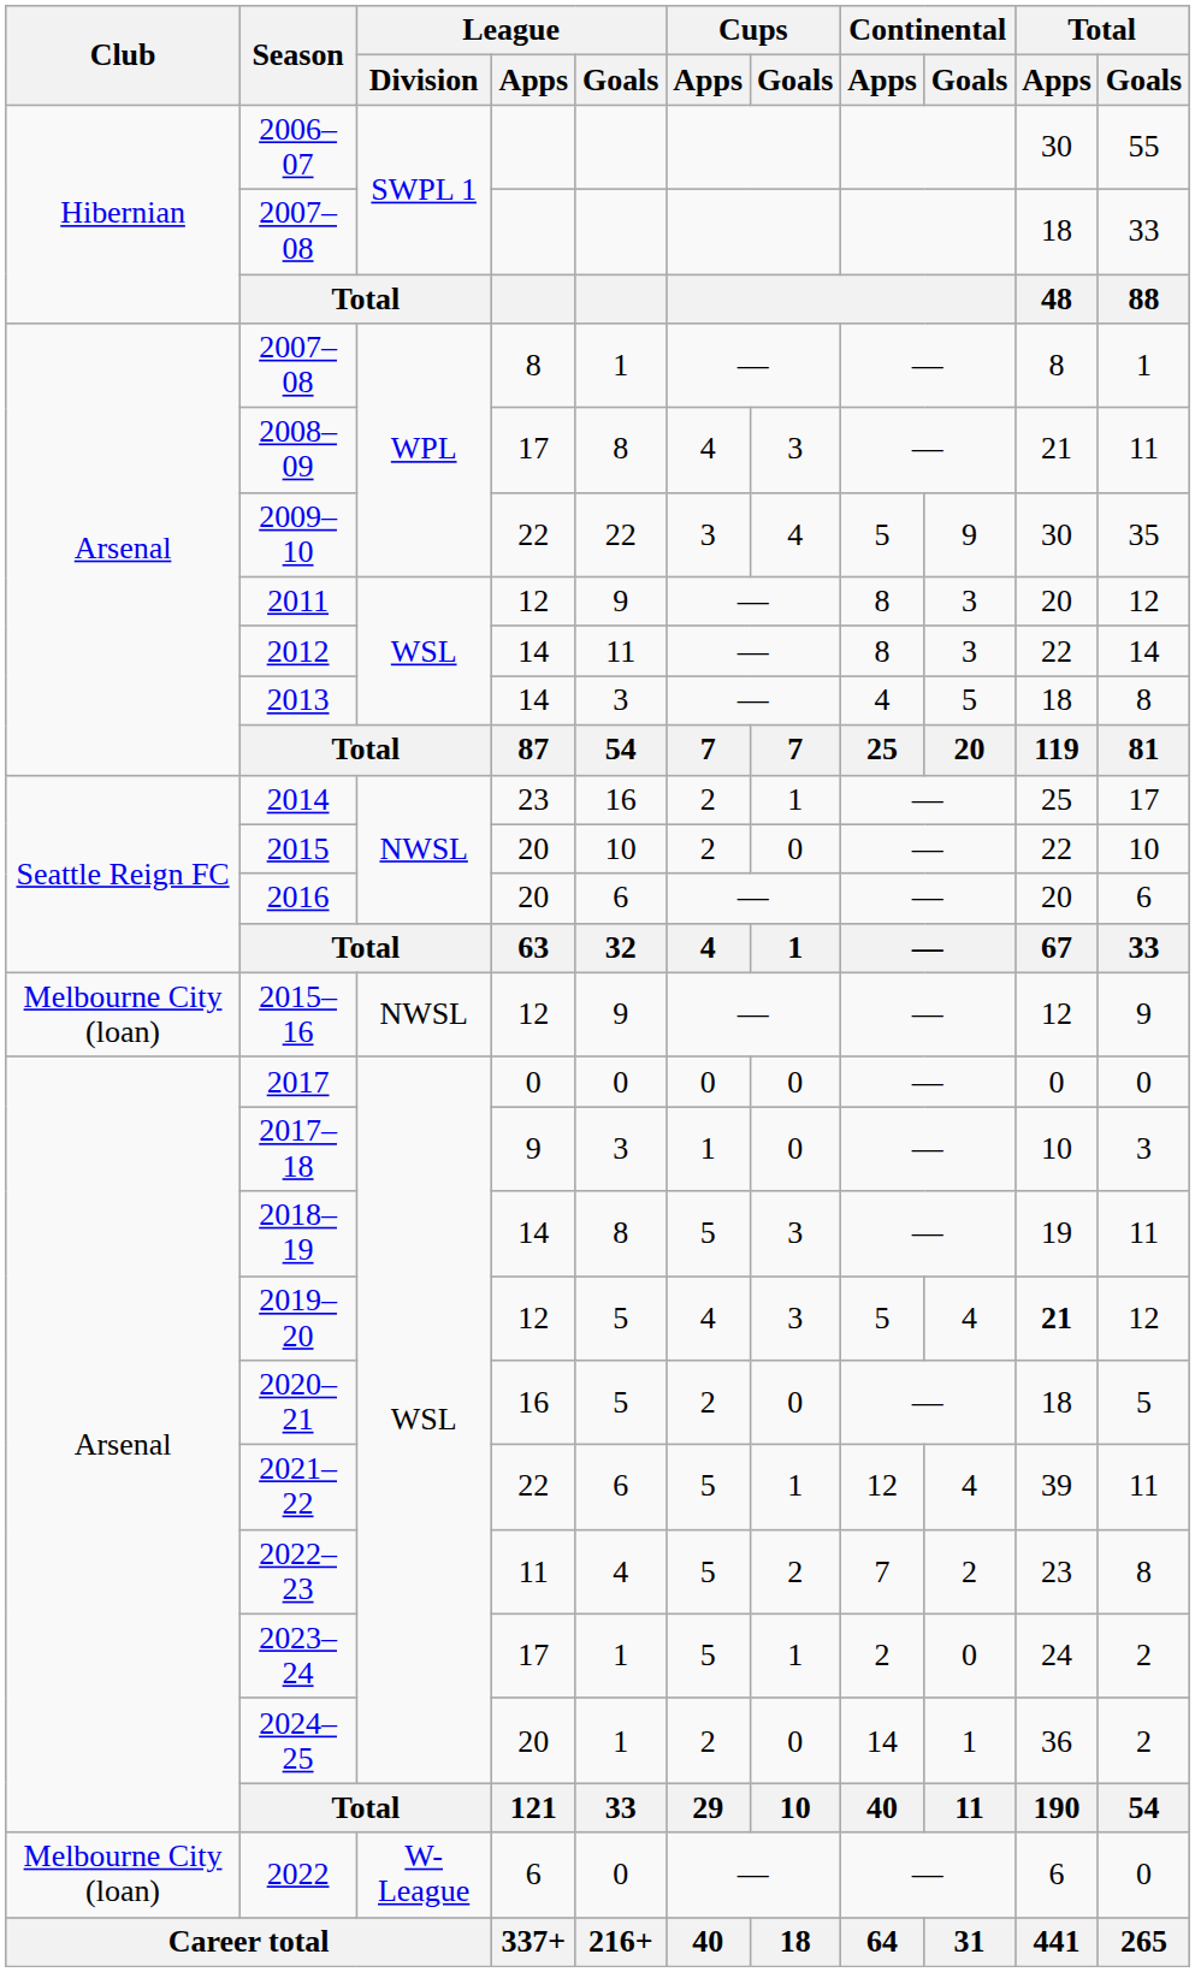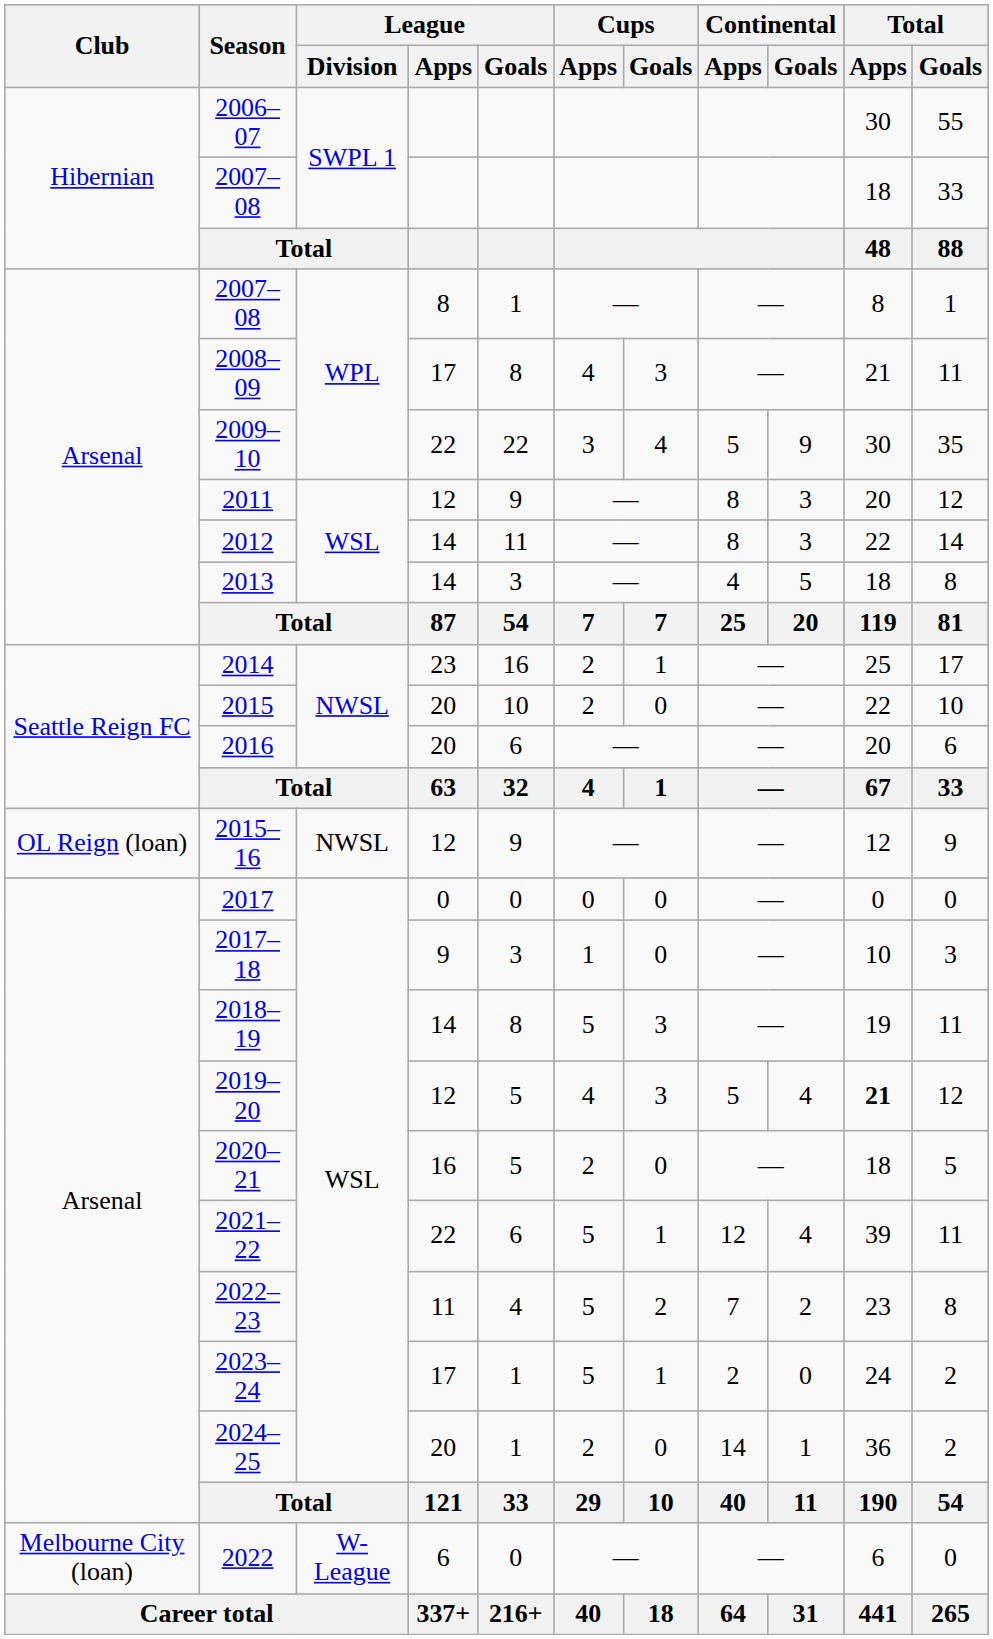2015–16 | Club: Melbourne City (loan) -> OL Reign (loan)
